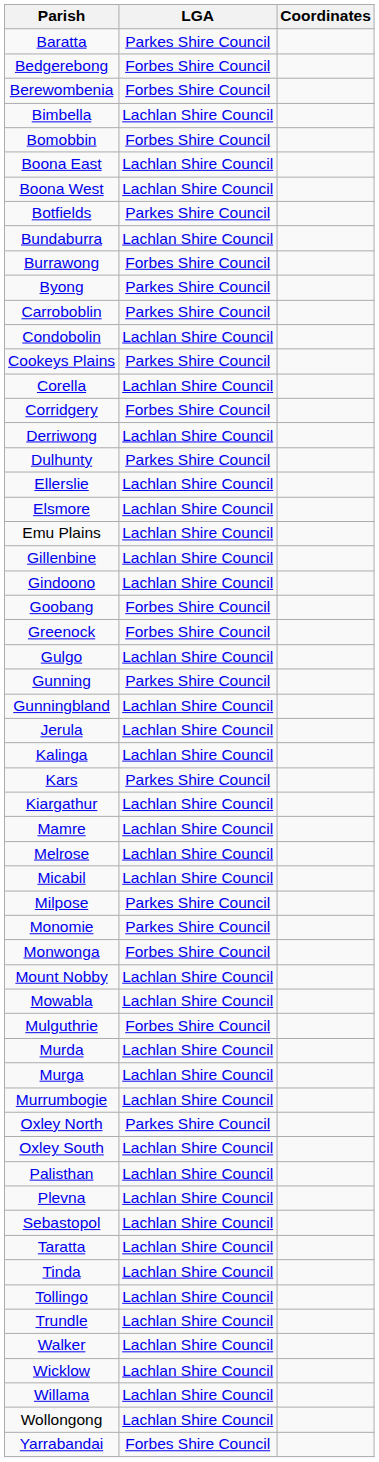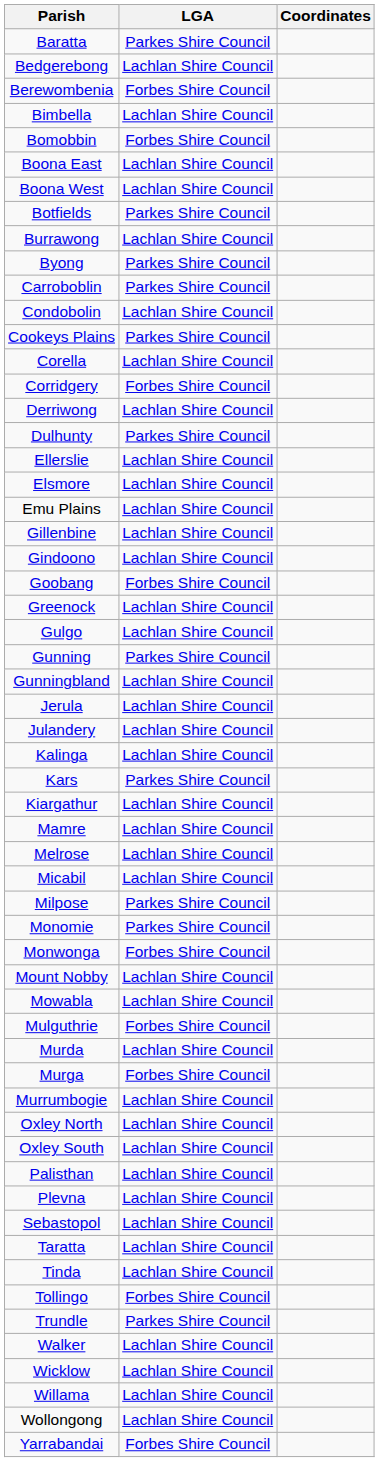Bedgerebong | LGA: Forbes Shire Council -> Lachlan Shire Council
- row: Bundaburra | Lachlan Shire Council
Burrawong | LGA: Forbes Shire Council -> Lachlan Shire Council
Greenock | LGA: Forbes Shire Council -> Lachlan Shire Council
+ row: Julandery | Lachlan Shire Council
Murga | LGA: Lachlan Shire Council -> Forbes Shire Council
Oxley North | LGA: Parkes Shire Council -> Lachlan Shire Council
Tollingo | LGA: Lachlan Shire Council -> Forbes Shire Council
Trundle | LGA: Lachlan Shire Council -> Parkes Shire Council
